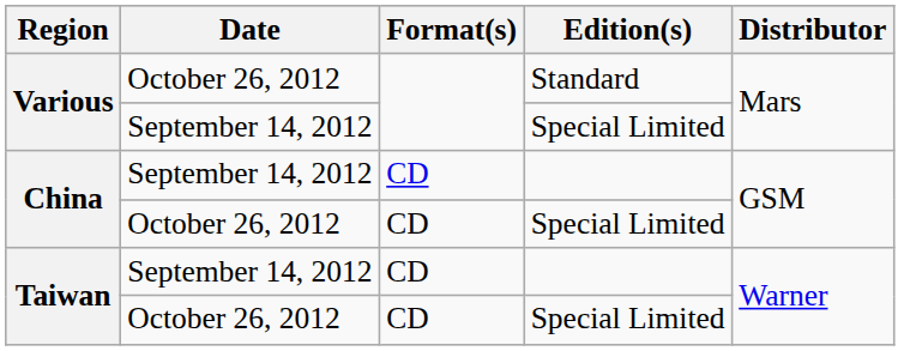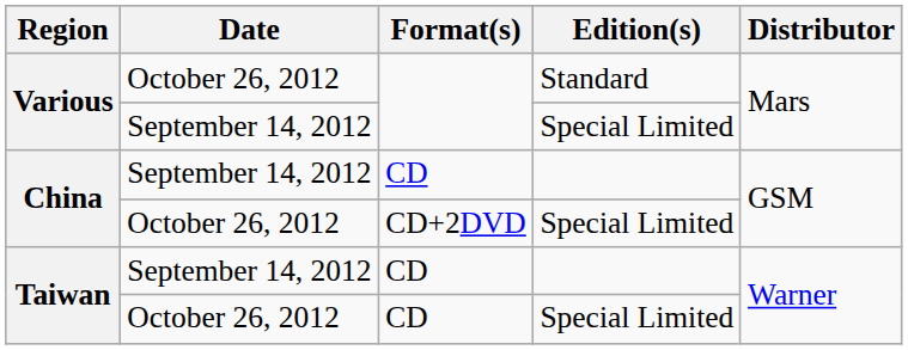China / Special Limited | Format(s): CD -> CD+2DVD
